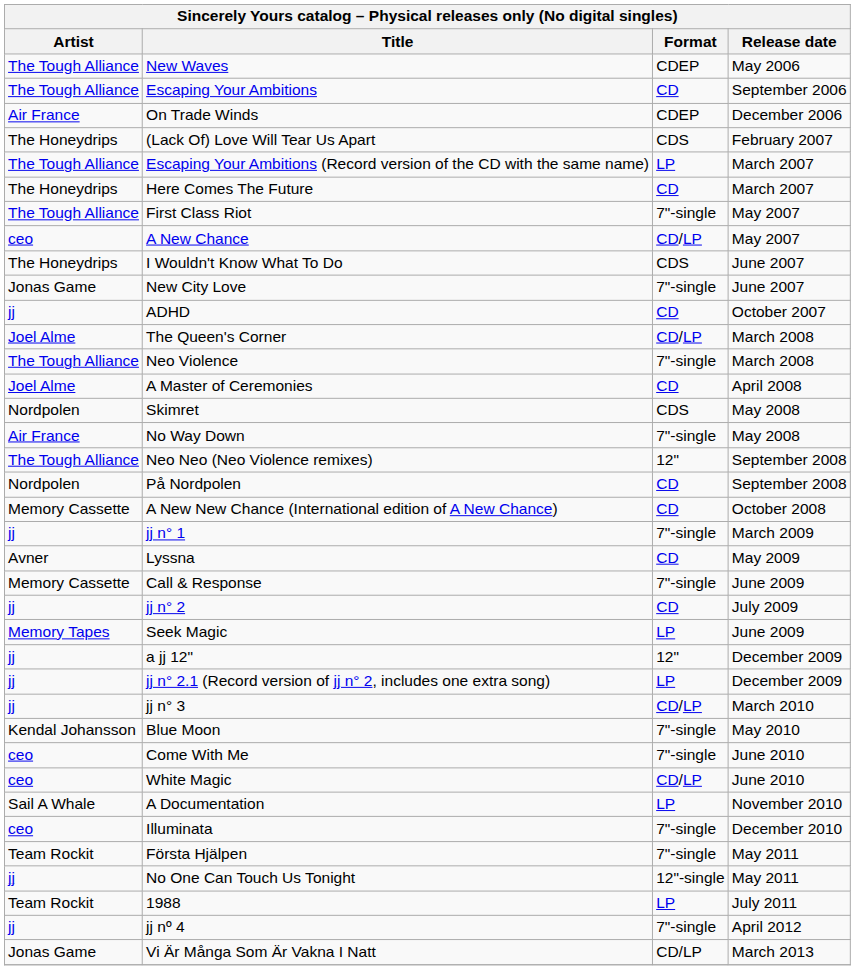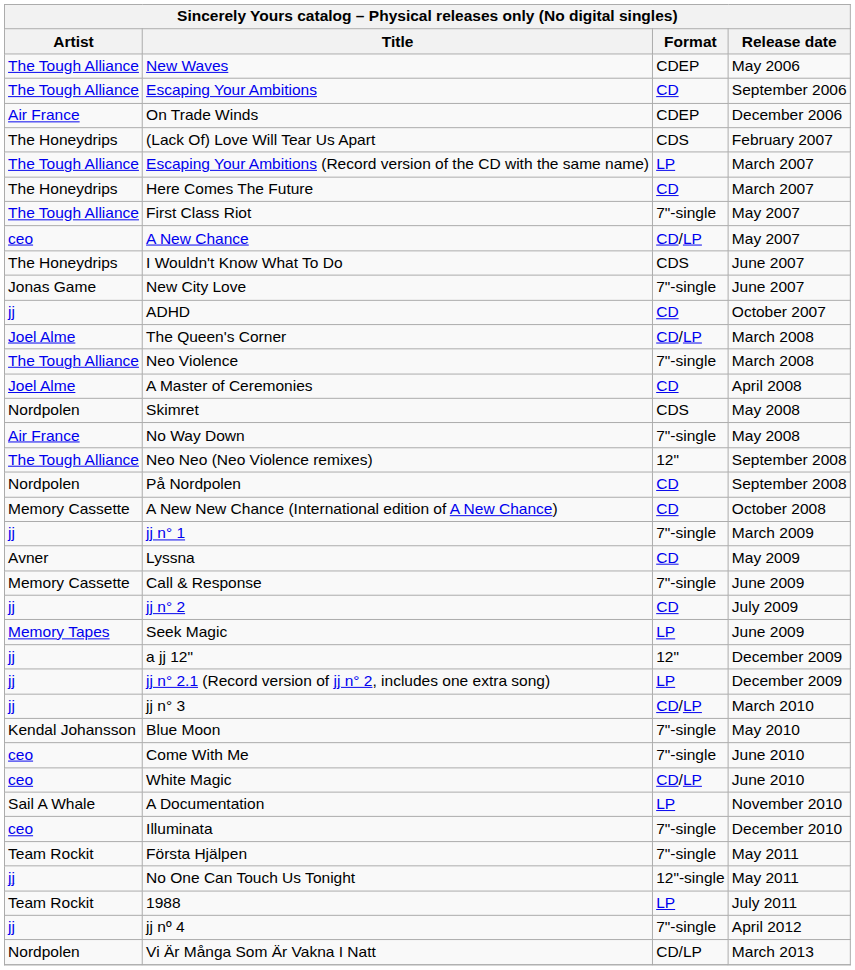Vi Är Många Som Är Vakna I Natt | Artist: Jonas Game -> Nordpolen
